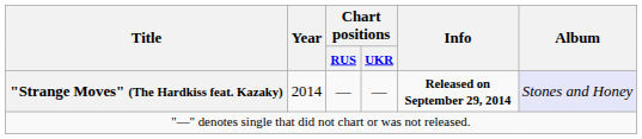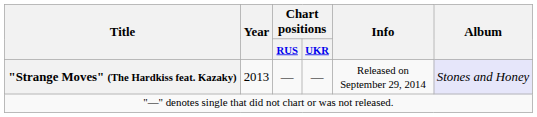"Strange Moves" (The Hardkiss feat. Kazaky) | Year: 2014 -> 2013
"Strange Moves" (The Hardkiss feat. Kazaky) | Info: bold -> normal
